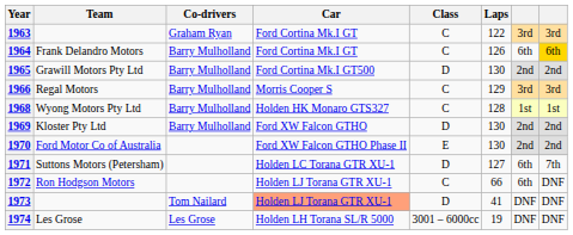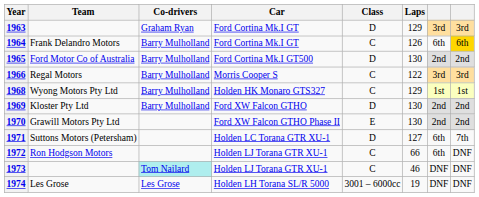1963 | Class: C -> D
1963 | Laps: 122 -> 129
1965 | Team: Grawill Motors Pty Ltd -> Ford Motor Co of Australia
1966 | Laps: 129 -> 122
1968 | Laps: 128 -> 129
1970 | Team: Ford Motor Co of Australia -> Grawill Motors Pty Ltd
1973 | Co-drivers: no background -> paleturquoise background
1973 | Car: lightsalmon background -> no background
1973 | Class: D -> C
1973 | Laps: 41 -> 46
